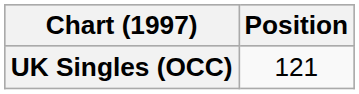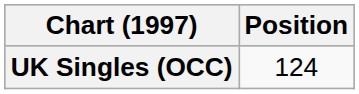UK Singles (OCC) | Position: 121 -> 124
